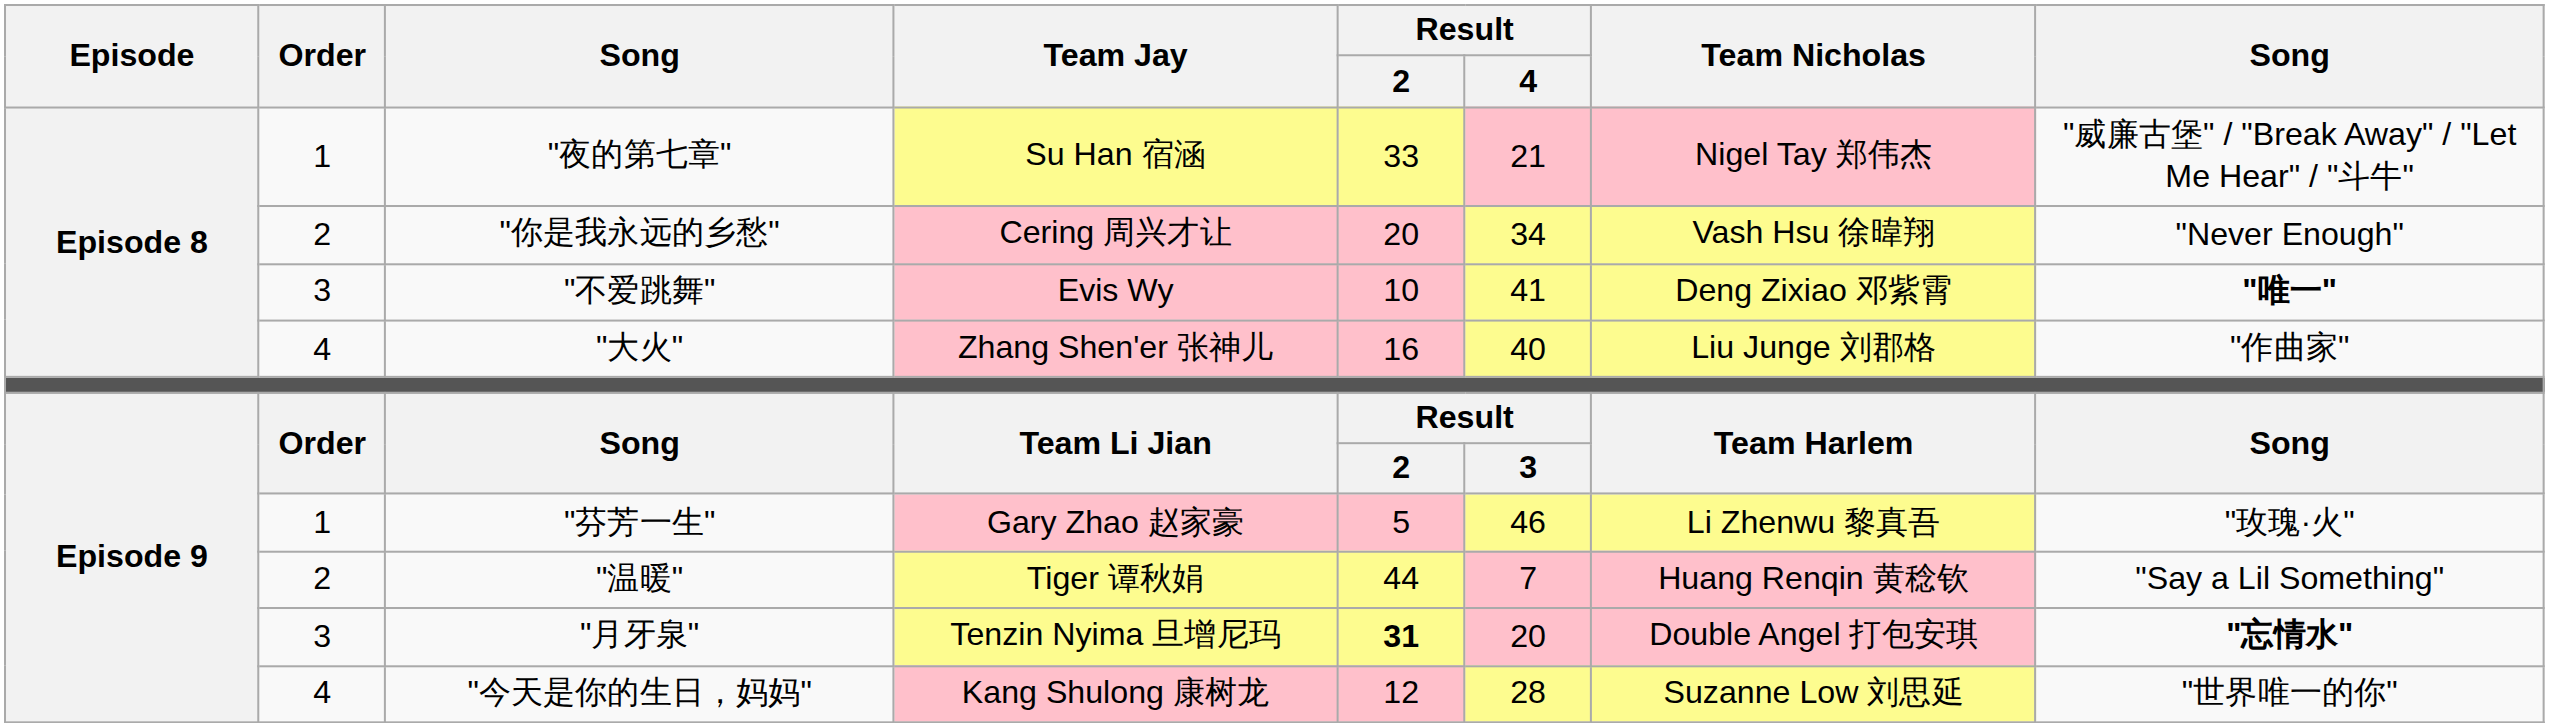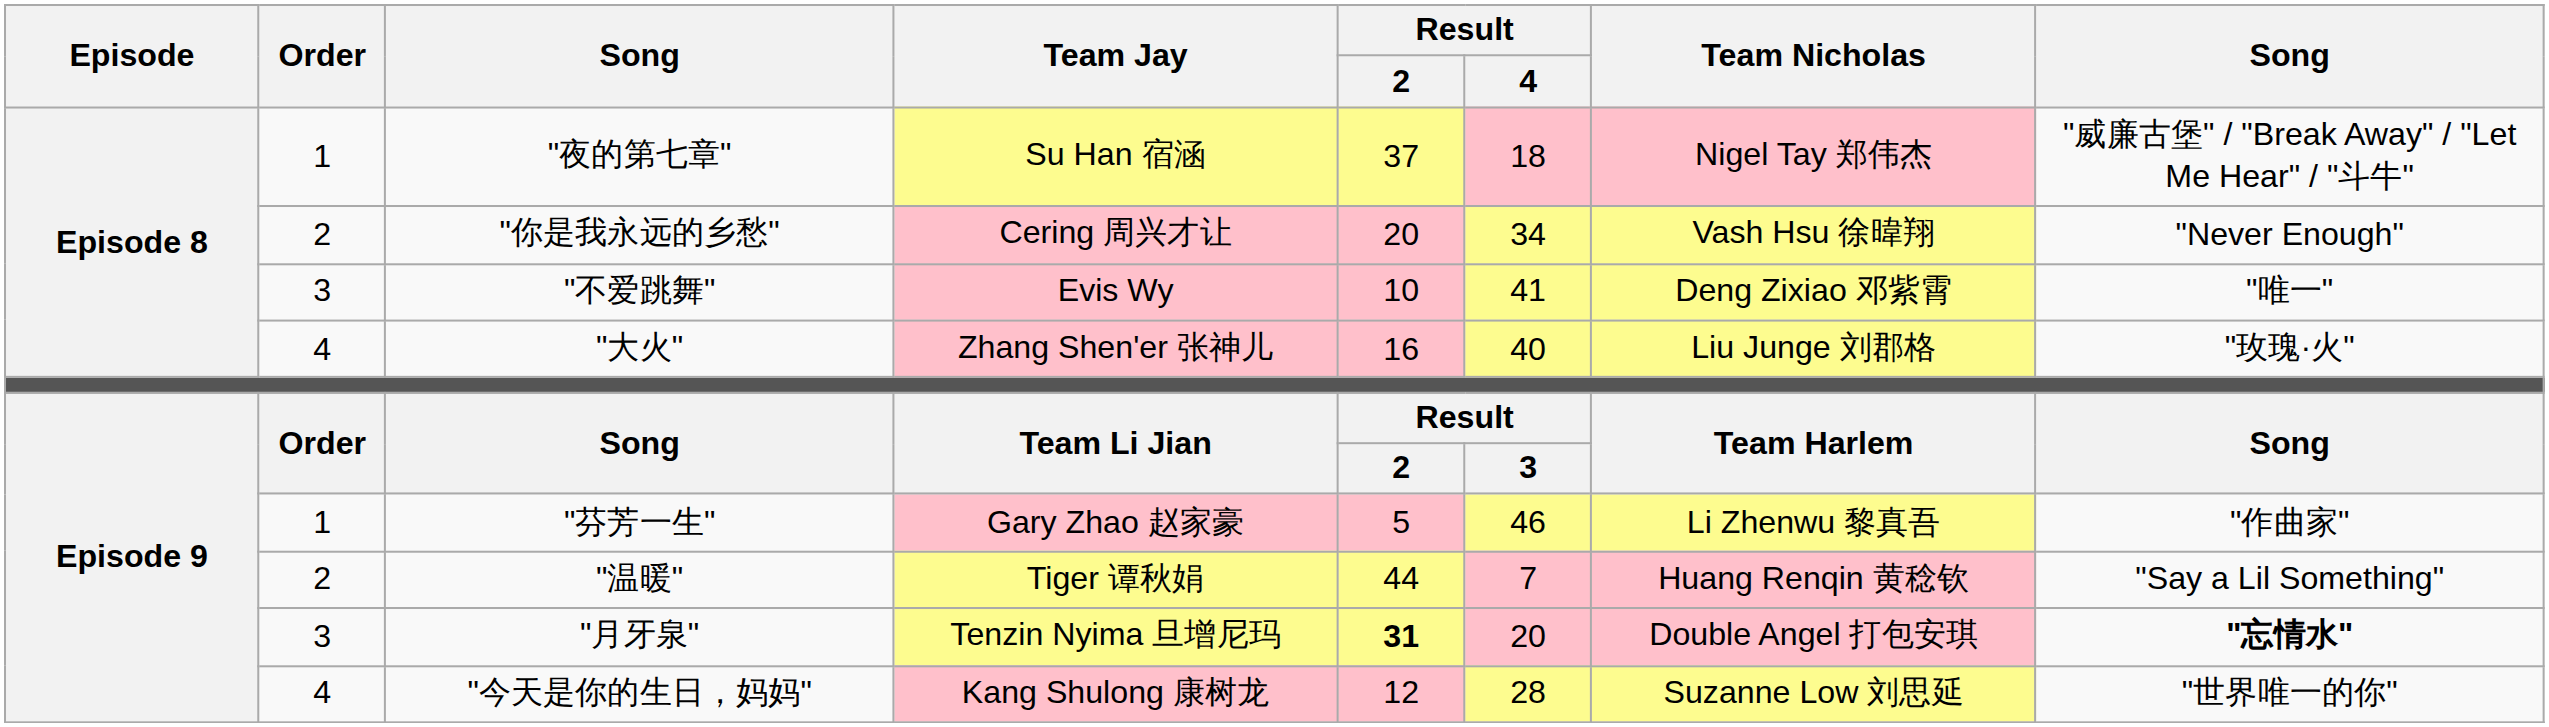"夜的第七章" | Result / 2: 33 -> 37
"夜的第七章" | Result / 4: 21 -> 18
"不爱跳舞" | column 8: bold -> normal
"大火" | column 8: "作曲家" -> "玫瑰·火"
"芬芳一生" | column 8: "玫瑰·火" -> "作曲家"
